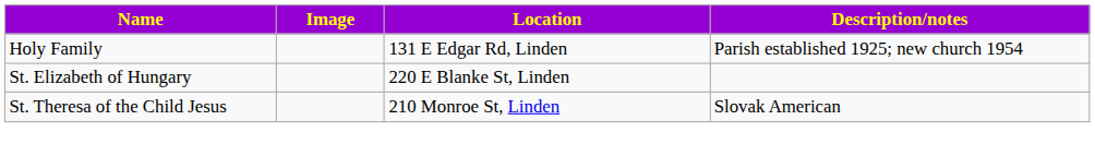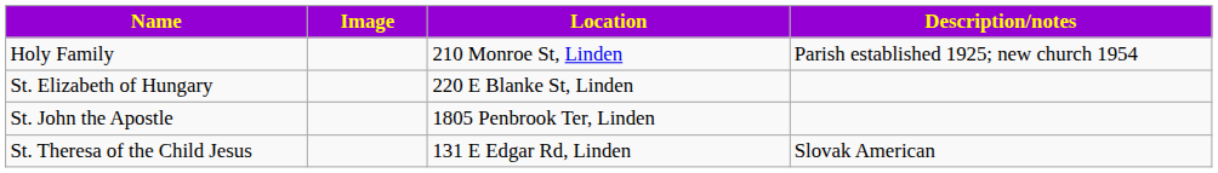Holy Family | Location: 131 E Edgar Rd, Linden -> 210 Monroe St, Linden
+ row: St. John the Apostle | 1805 Penbrook Ter, Linden
St. Theresa of the Child Jesus | Location: 210 Monroe St, Linden -> 131 E Edgar Rd, Linden
